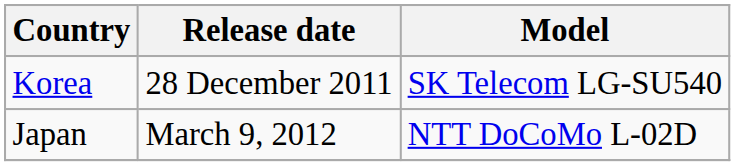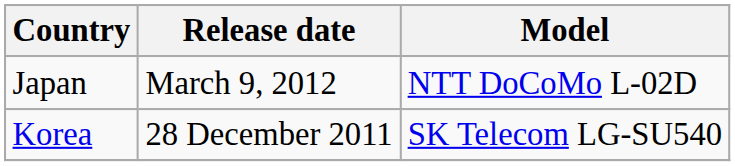rows swapped: Korea <-> Japan
